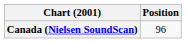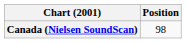Canada (Nielsen SoundScan) | Position: 96 -> 98
